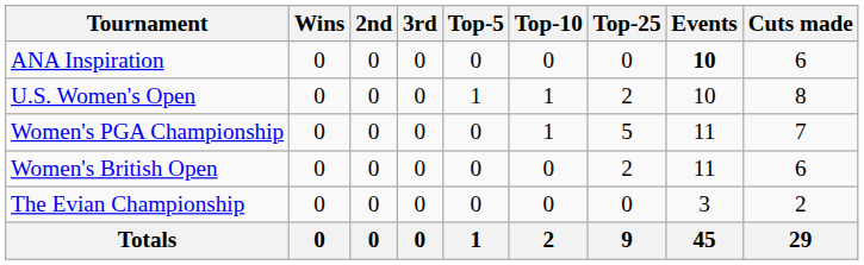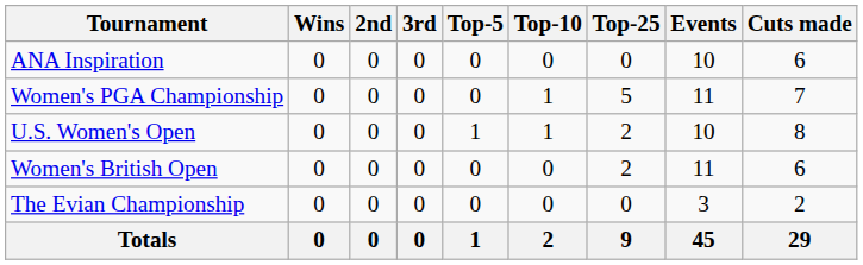ANA Inspiration | Events: bold -> normal
rows swapped: Women's PGA Championship <-> U.S. Women's Open
